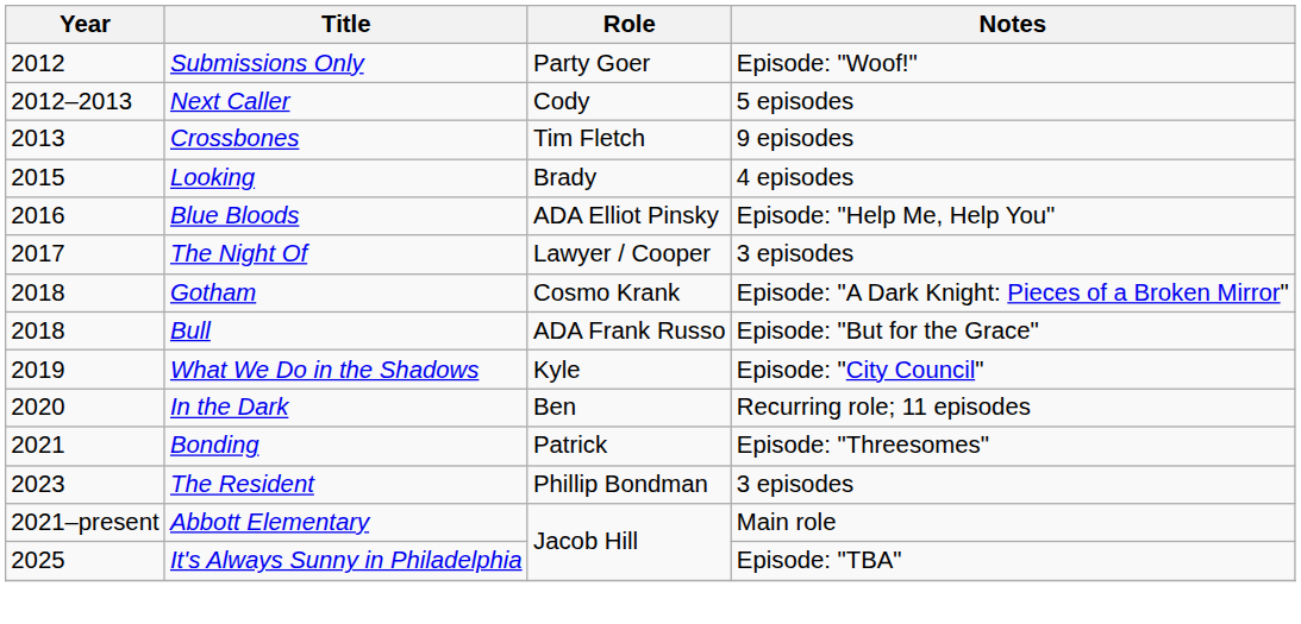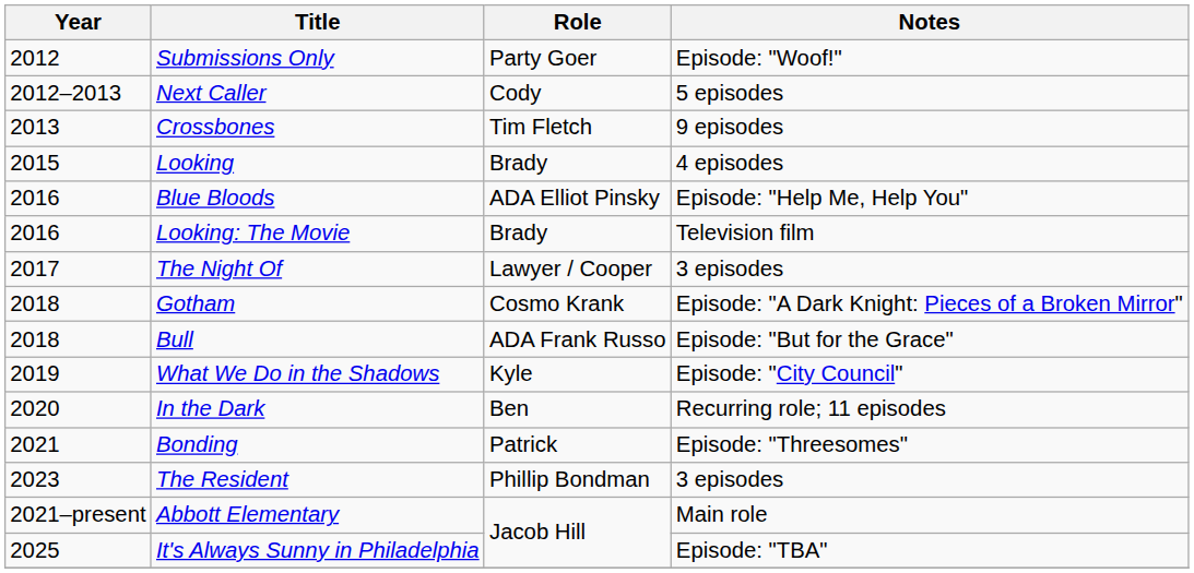+ row: 2016 | Looking: The Movie | Brady | Television film
